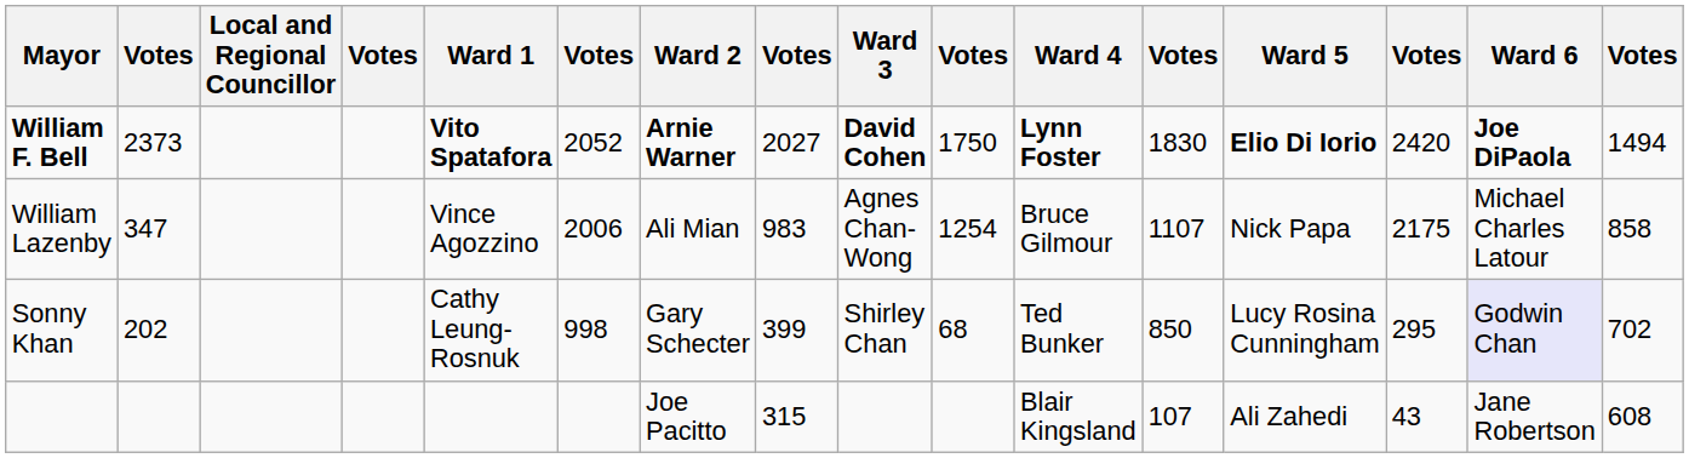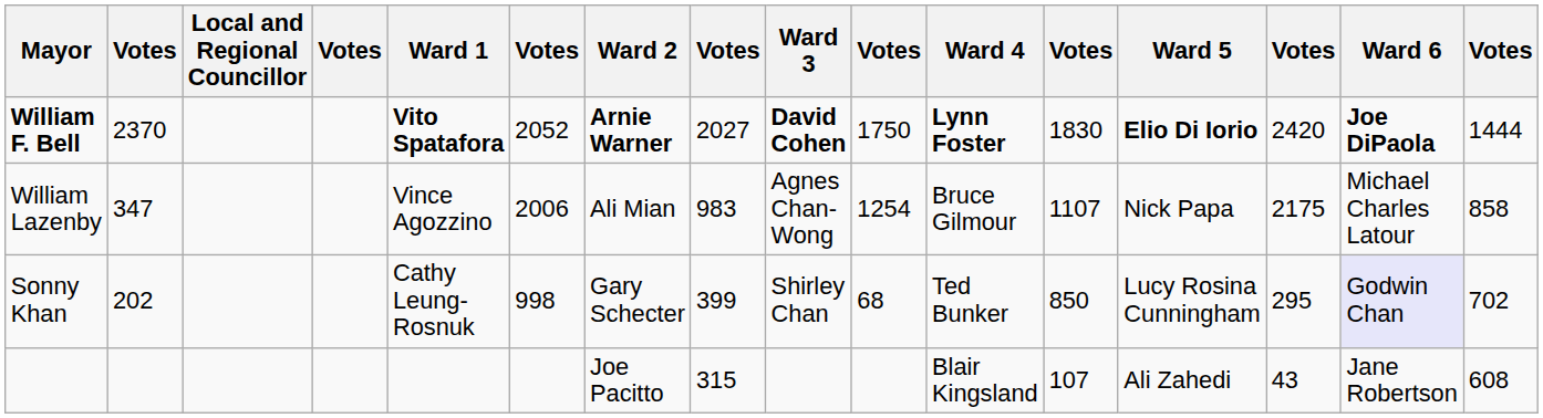William F. Bell | column 2: 2373 -> 2370
William F. Bell | column 16: 1494 -> 1444
